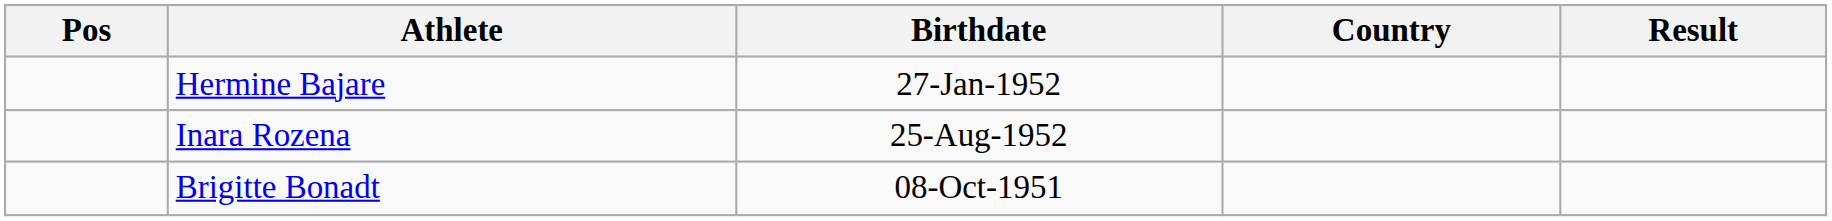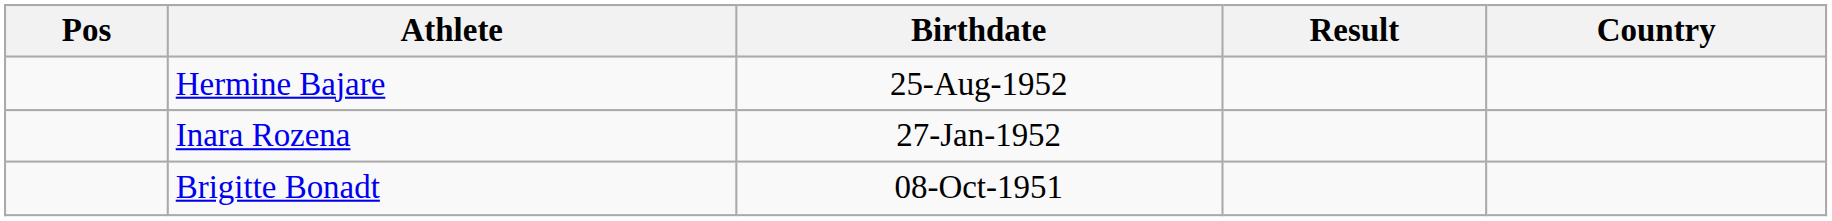columns swapped: Country <-> Result
Hermine Bajare | Birthdate: 27-Jan-1952 -> 25-Aug-1952
Inara Rozena | Birthdate: 25-Aug-1952 -> 27-Jan-1952
